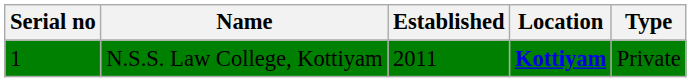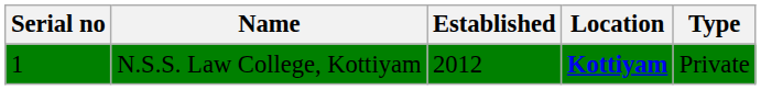N.S.S. Law College, Kottiyam | Established: 2011 -> 2012
